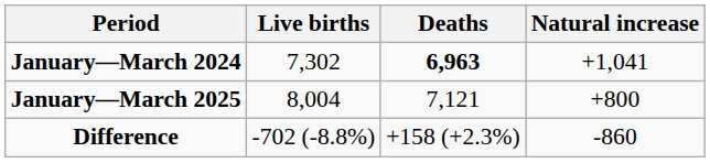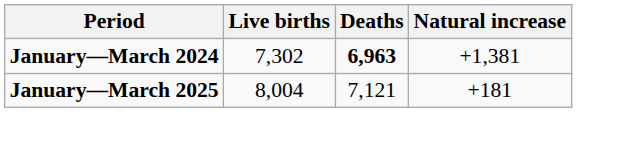January—March 2024 | Natural increase: +1,041 -> +1,381
January—March 2025 | Natural increase: +800 -> +181
- row: Difference | -702 (-8.8%) | +158 (+2.3%) | -860
